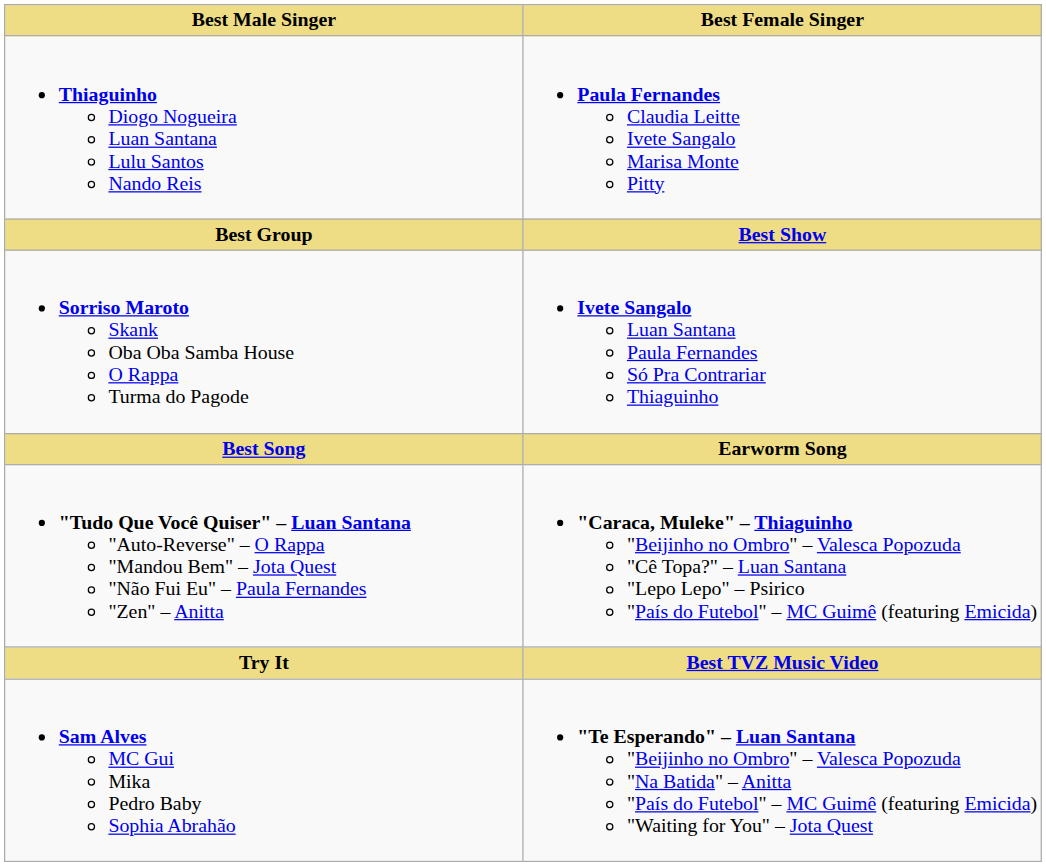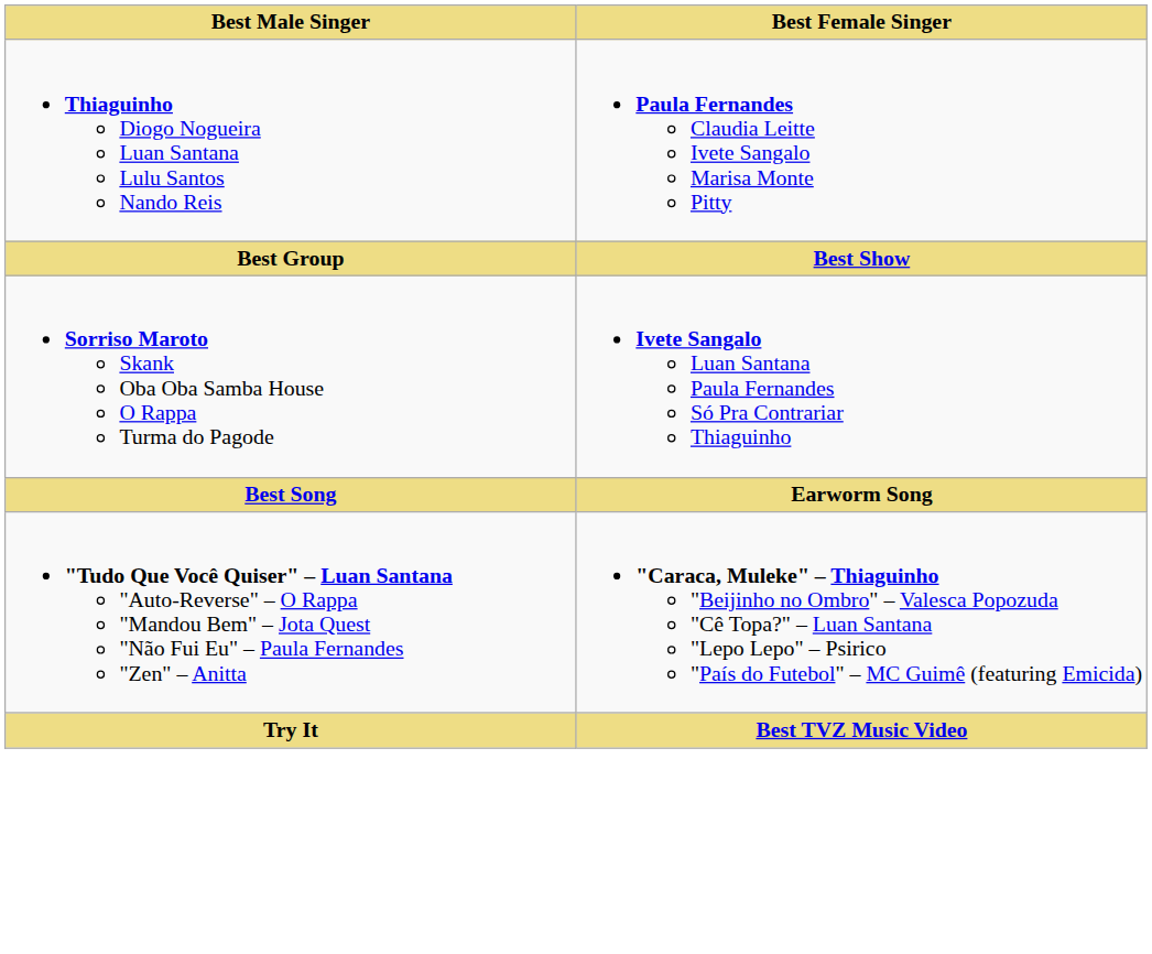- row: Sam Alves MC Gui Mika Pedro Baby Sophia Abrahão | "Te Esperando" – Luan Santana "Beijinho no Ombro" – Valesca Popozuda "Na Batida" – Anitta "País do Futebol" – MC Guimê (featuring Emicida) "Waiting for You" – Jota Quest
